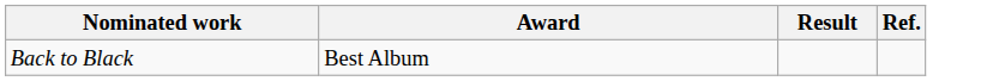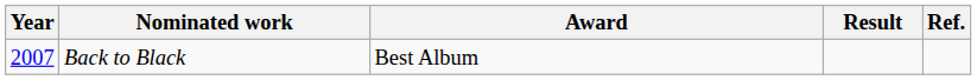+ column: Year | 2007
